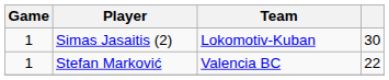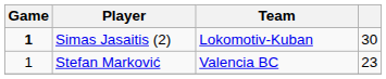Simas Jasaitis (2) | Game: normal -> bold
Stefan Marković | column 4: 22 -> 23
